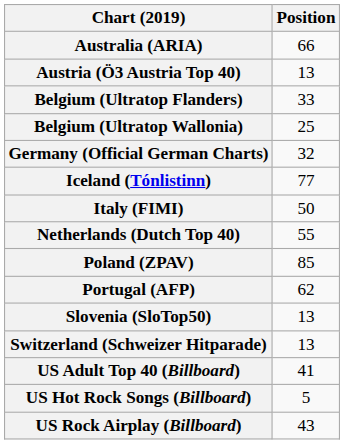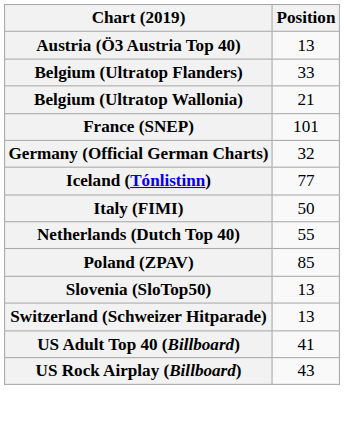- row: Australia (ARIA) | 66
Belgium (Ultratop Wallonia) | Position: 25 -> 21
+ row: France (SNEP) | 101
- row: Portugal (AFP) | 62
- row: US Hot Rock Songs (Billboard) | 5
